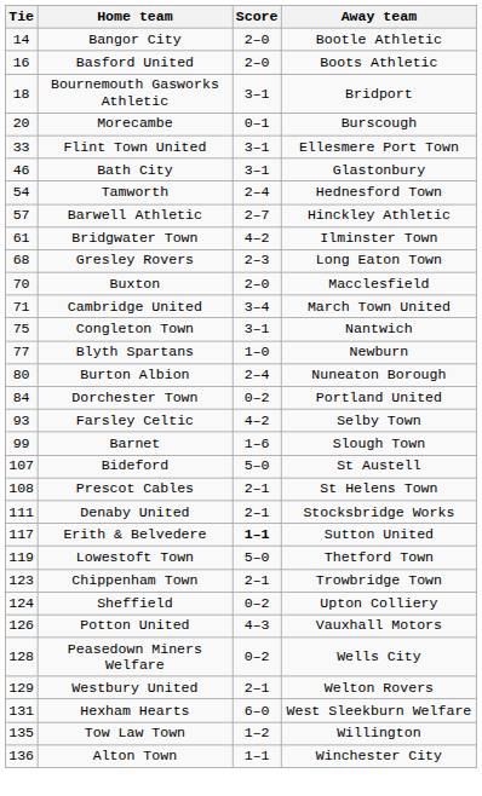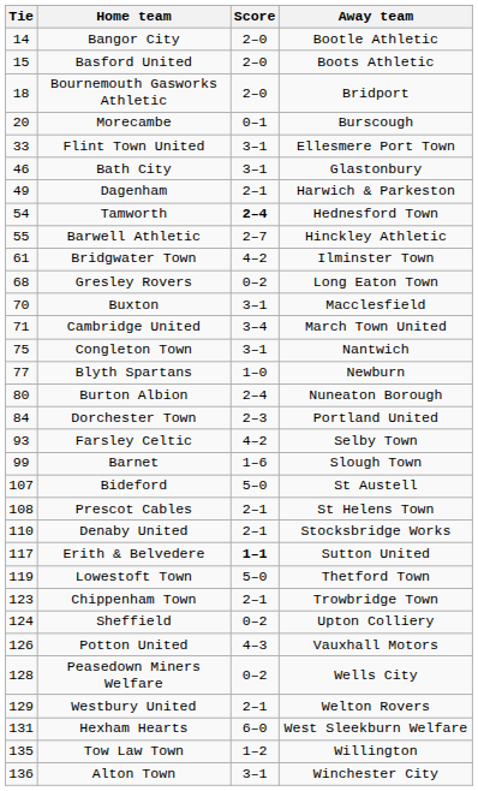Basford United | Tie: 16 -> 15
Bournemouth Gasworks Athletic | Score: 3–1 -> 2–0
+ row: 49 | Dagenham | 2–1 | Harwich & Parkeston
Tamworth | Score: normal -> bold
Barwell Athletic | Tie: 57 -> 55
Gresley Rovers | Score: 2–3 -> 0–2
Buxton | Score: 2–0 -> 3–1
Dorchester Town | Score: 0–2 -> 2–3
Denaby United | Tie: 111 -> 110
Alton Town | Score: 1–1 -> 3–1
